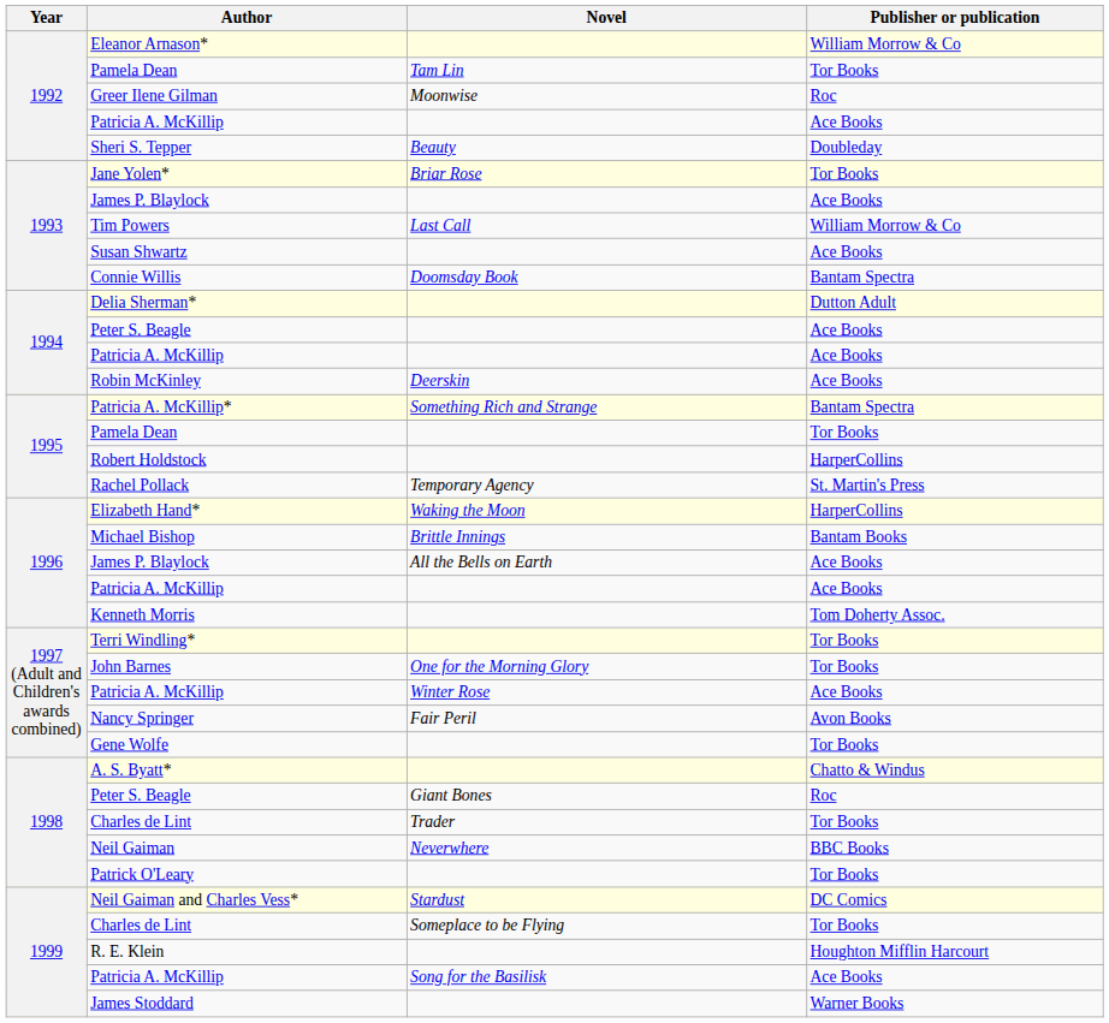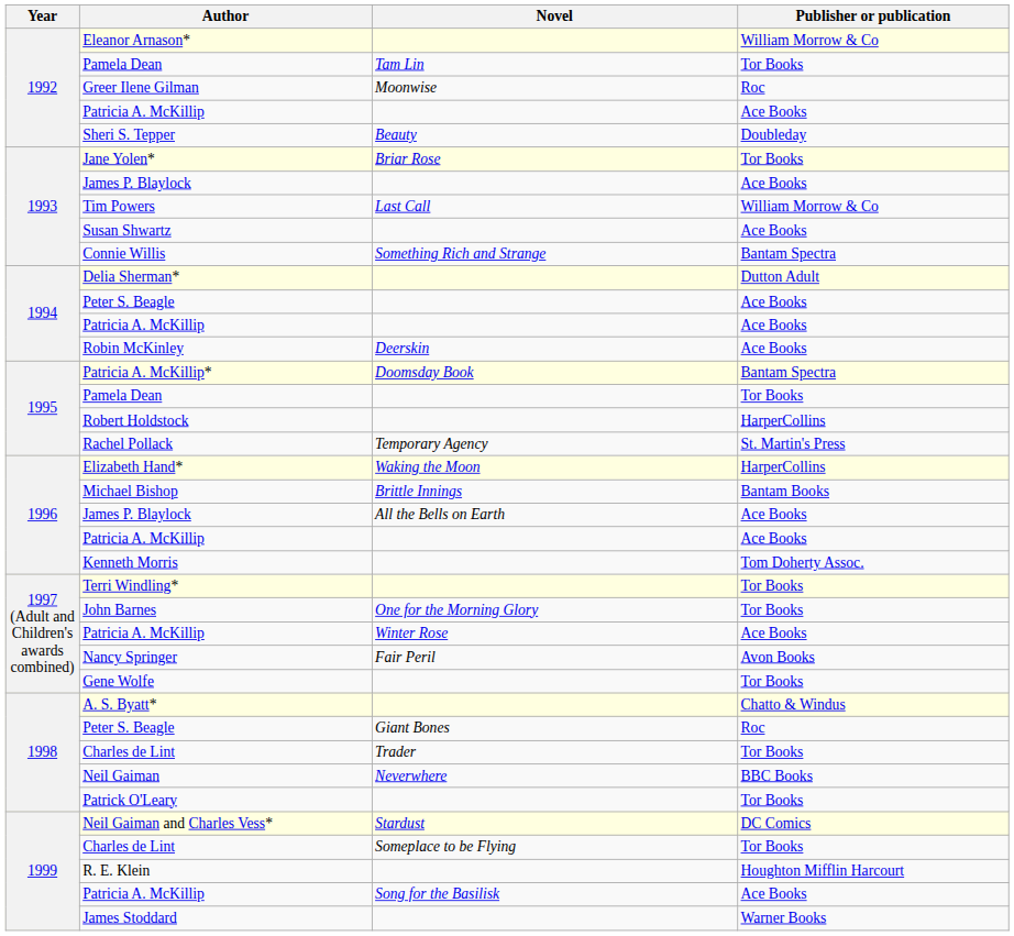Connie Willis | Novel: Doomsday Book -> Something Rich and Strange
Patricia A. McKillip* | Novel: Something Rich and Strange -> Doomsday Book
